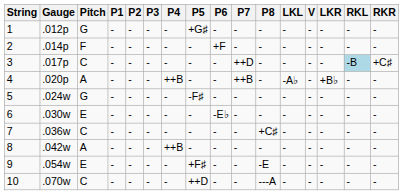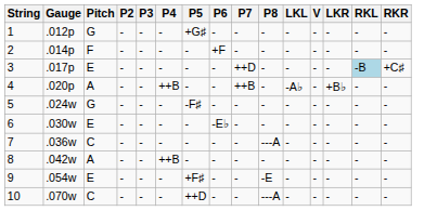- column: P1 | - | - | - | - | - | - | - | - | - | -
3 | Pitch: C -> E
7 | P8: +C♯ -> ---A
